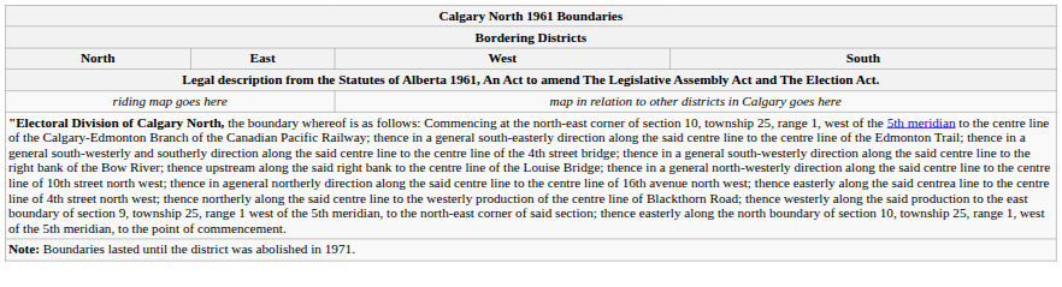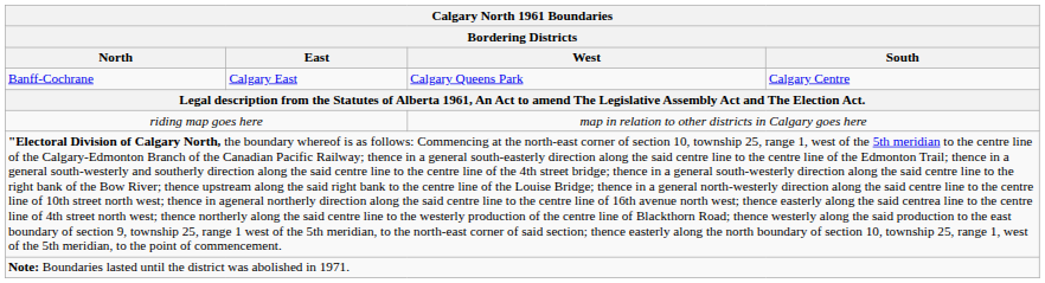+ row: Banff-Cochrane | Calgary East | Calgary Queens Park | Calgary Centre
